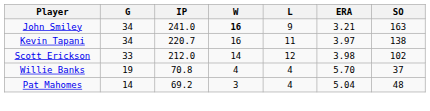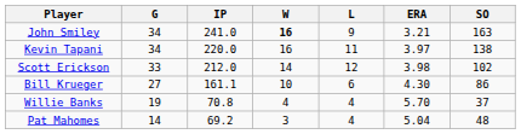Kevin Tapani | IP: 220.7 -> 220.0
+ row: Bill Krueger | 27 | 161.1 | 10 | 6 | 4.30 | 86
